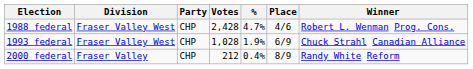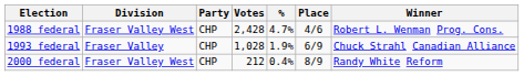1993 federal | Division: Fraser Valley West -> Fraser Valley
2000 federal | Division: Fraser Valley -> Fraser Valley West
